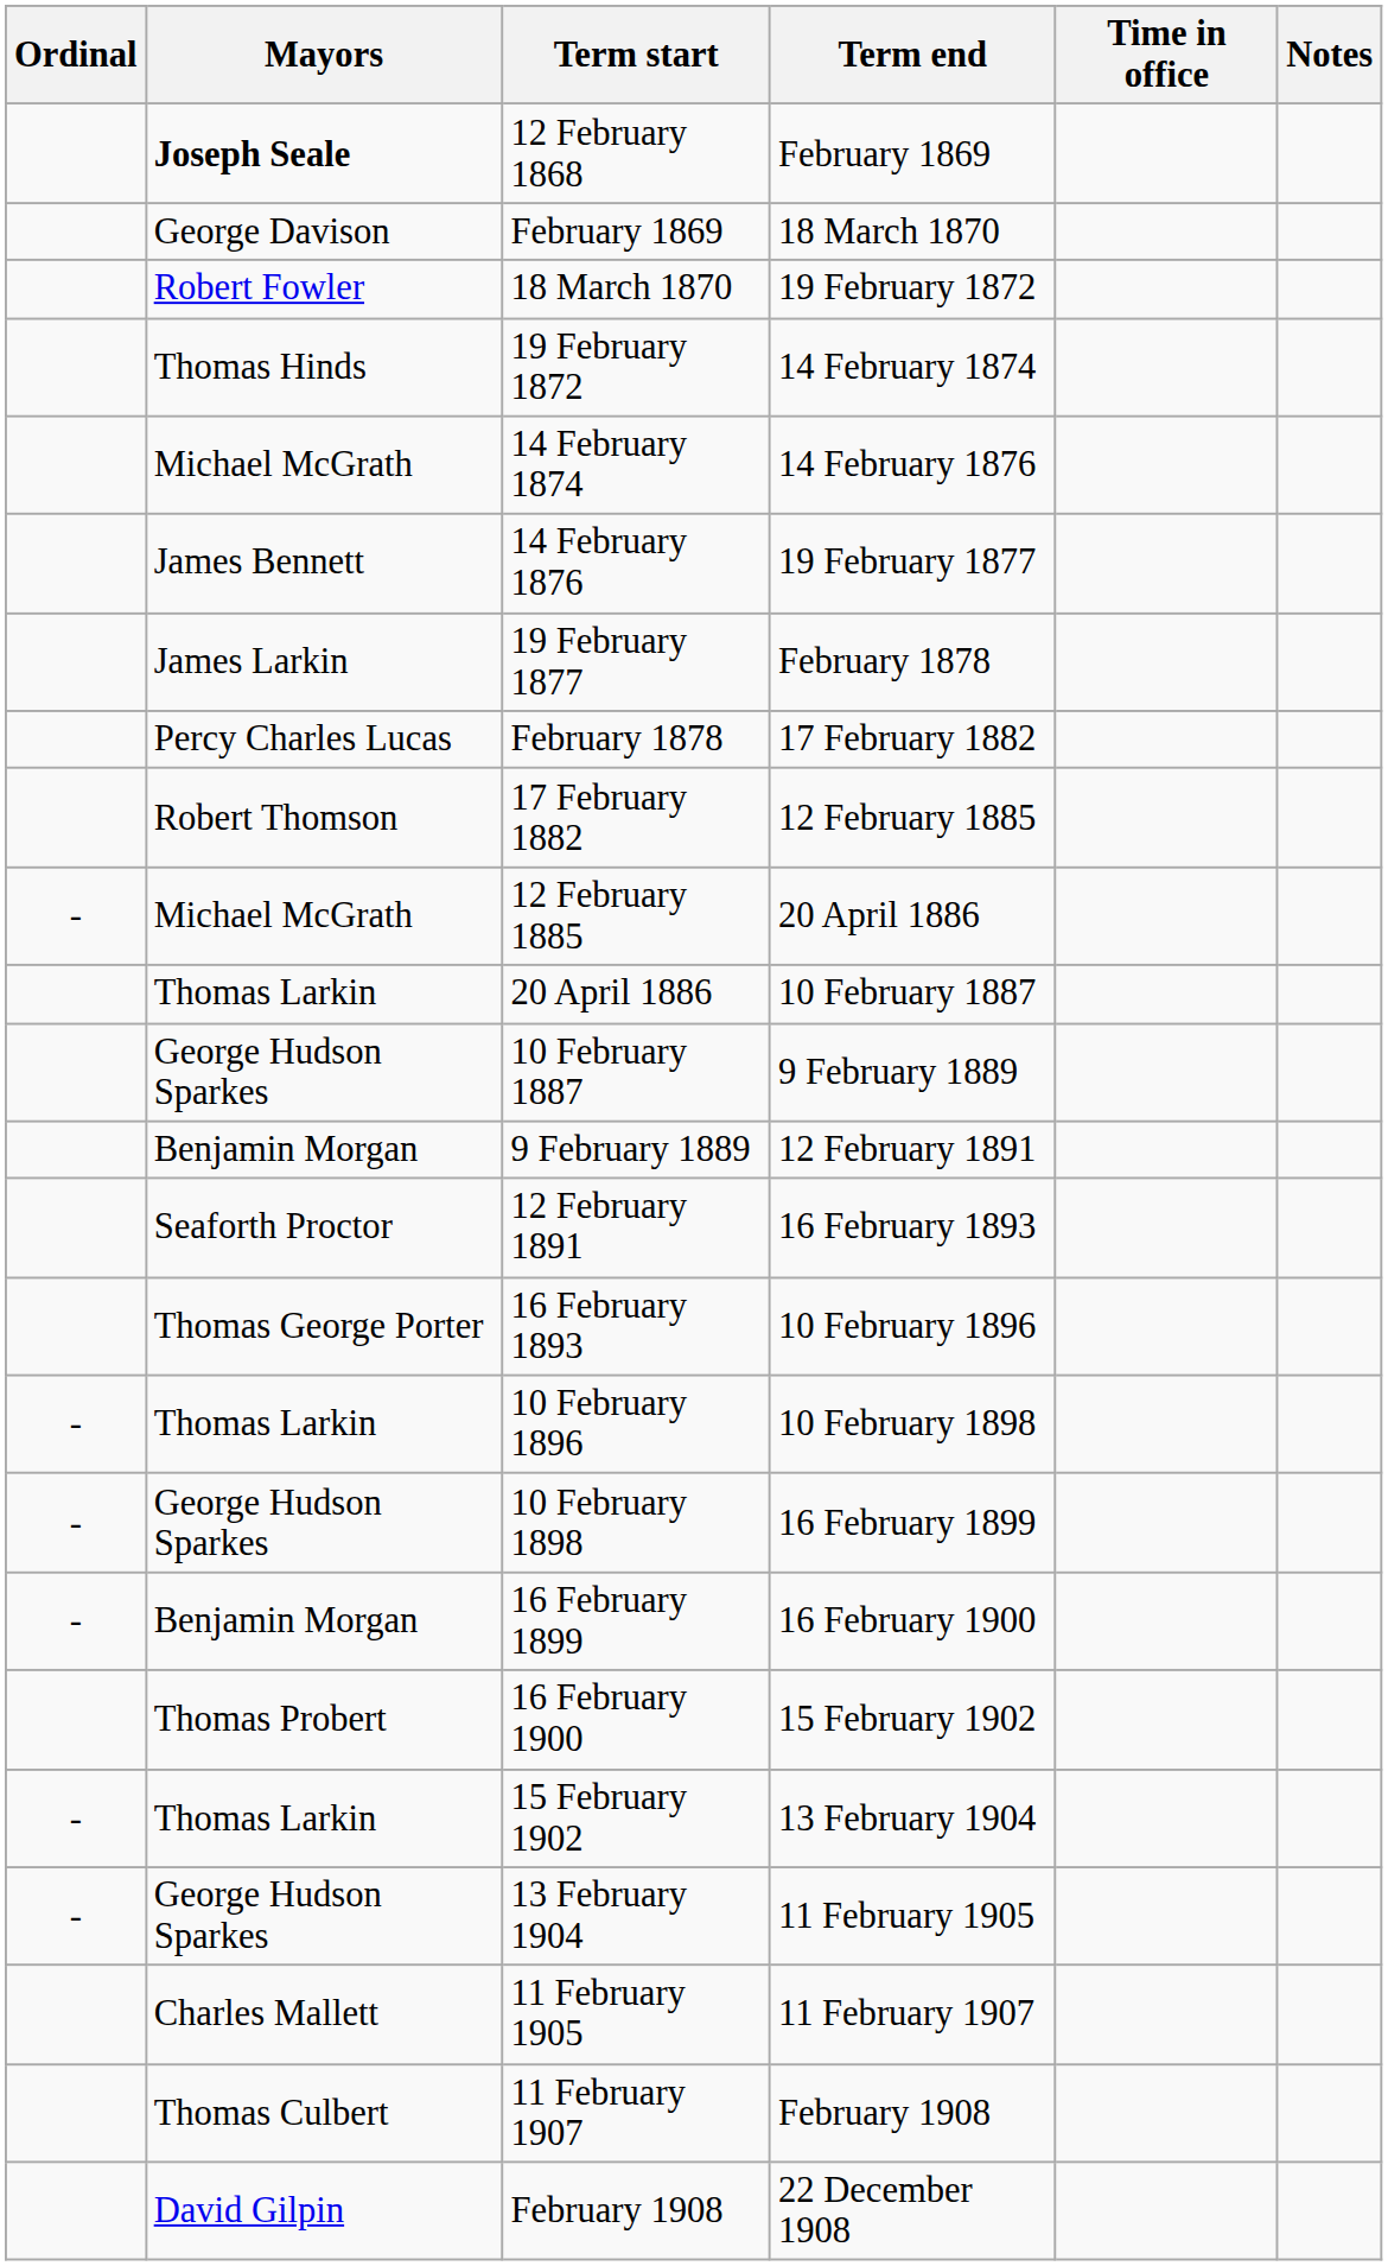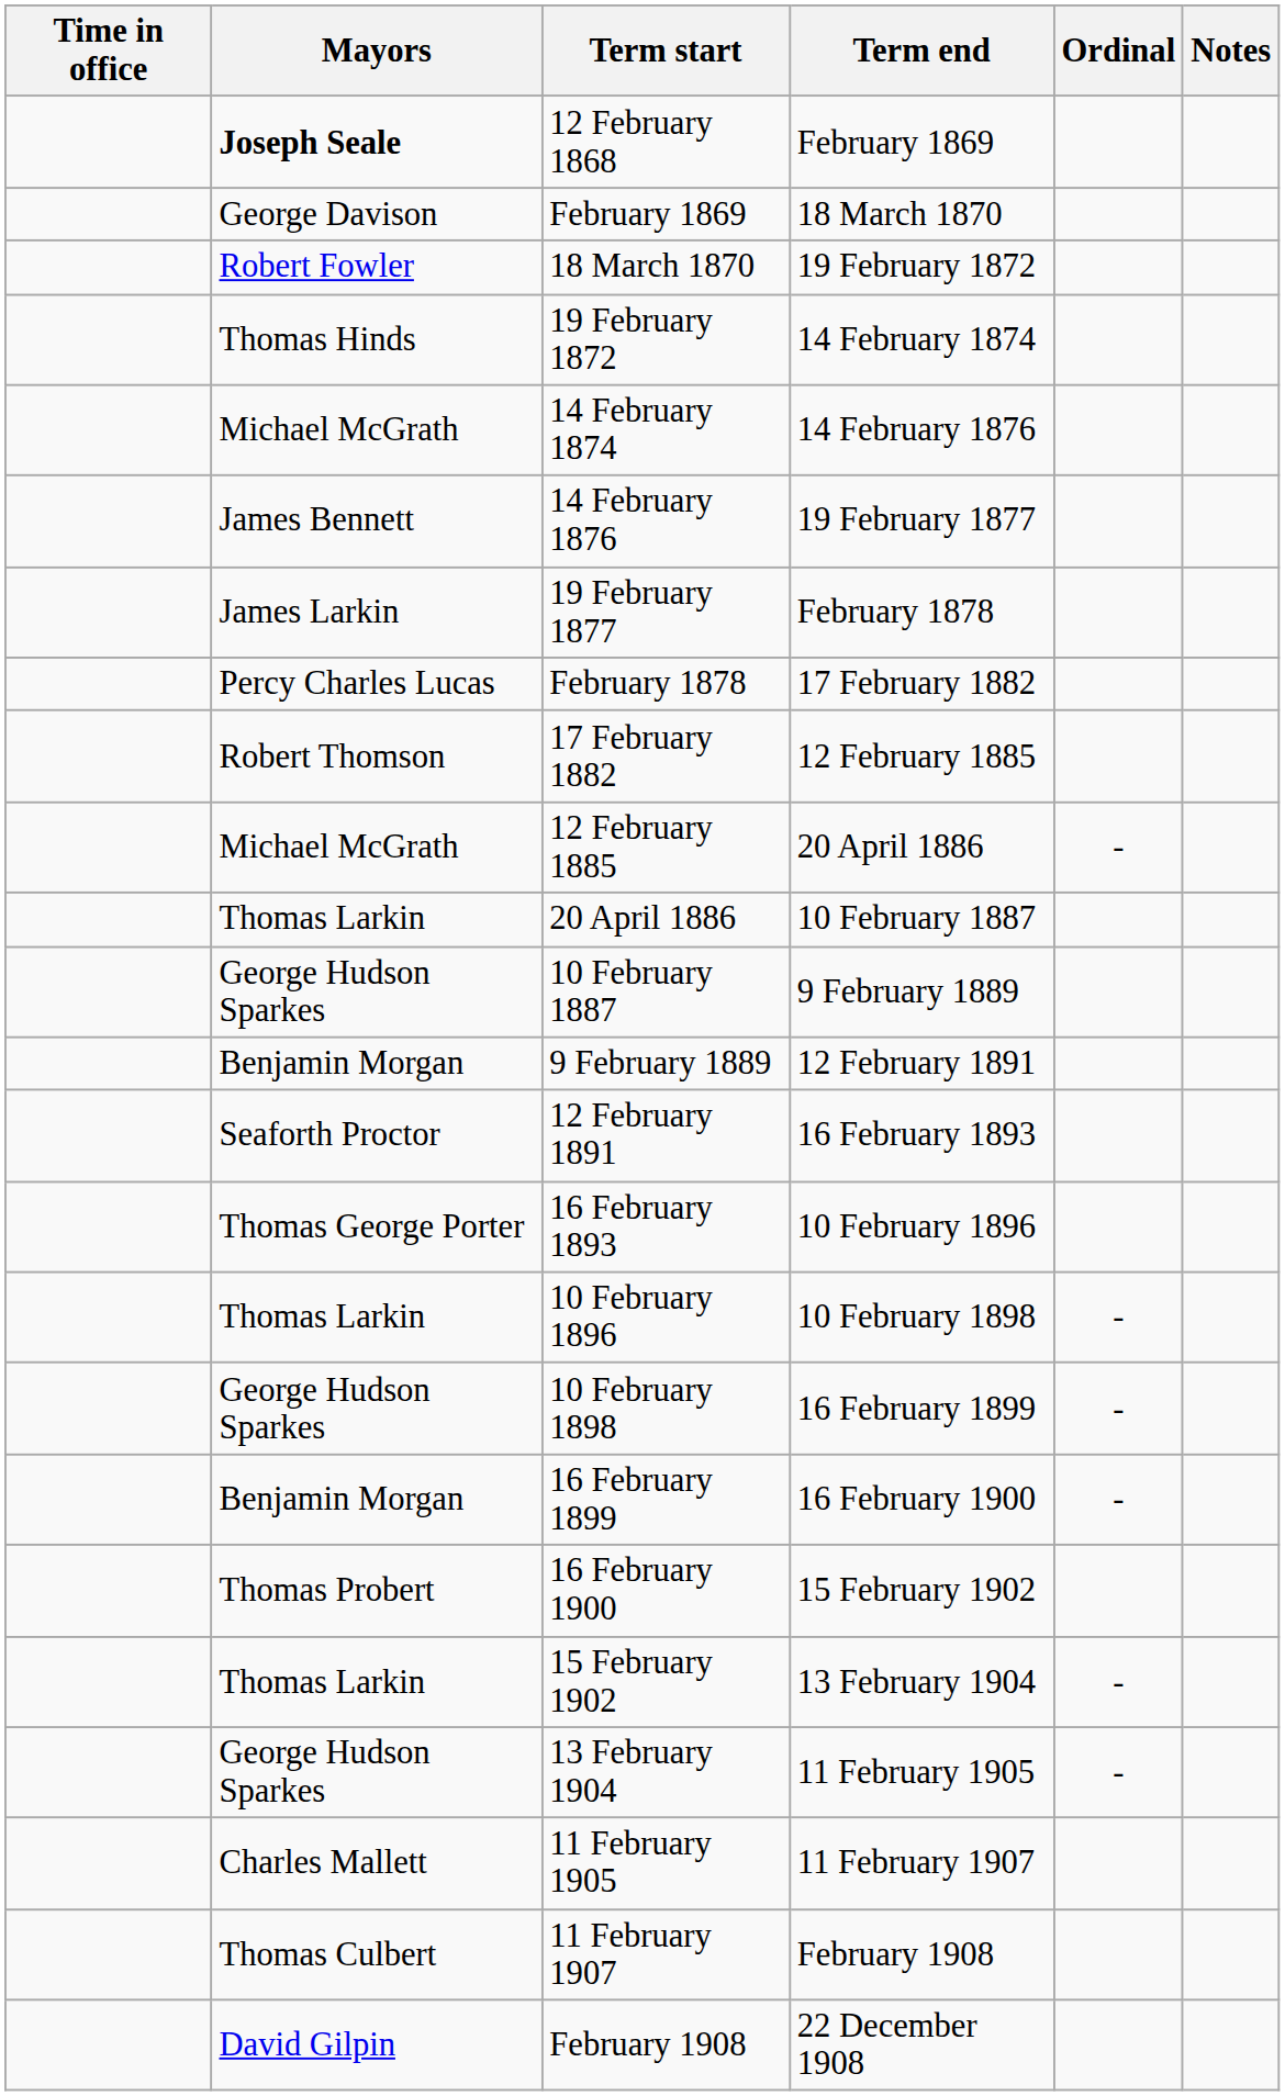columns swapped: Ordinal <-> Time in office
